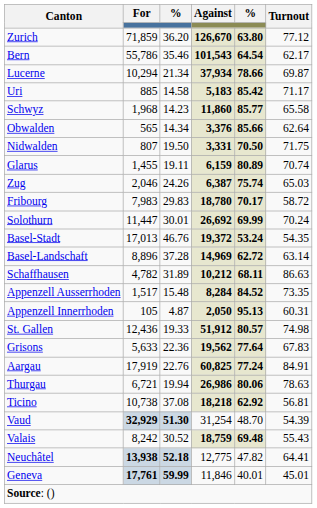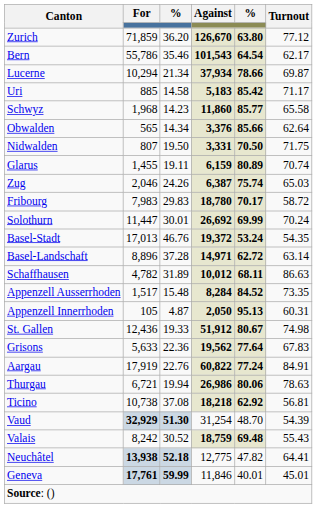Basel-Landschaft | Against: 14,969 -> 14,971
Schaffhausen | Against: 10,212 -> 10,012
St. Gallen | column 5: 80.57 -> 80.67
Aargau | Against: 60,825 -> 60,822
